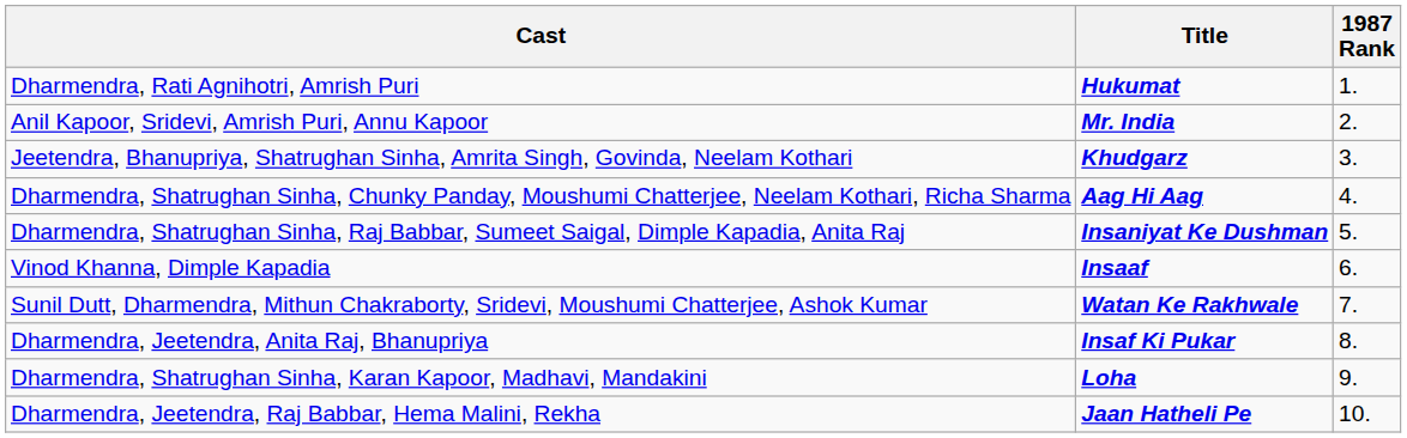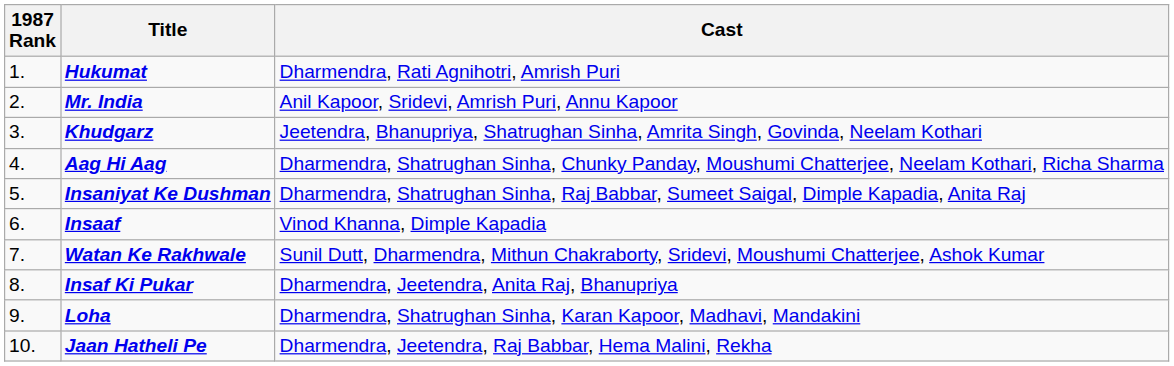columns swapped: 1987 Rank <-> Cast
